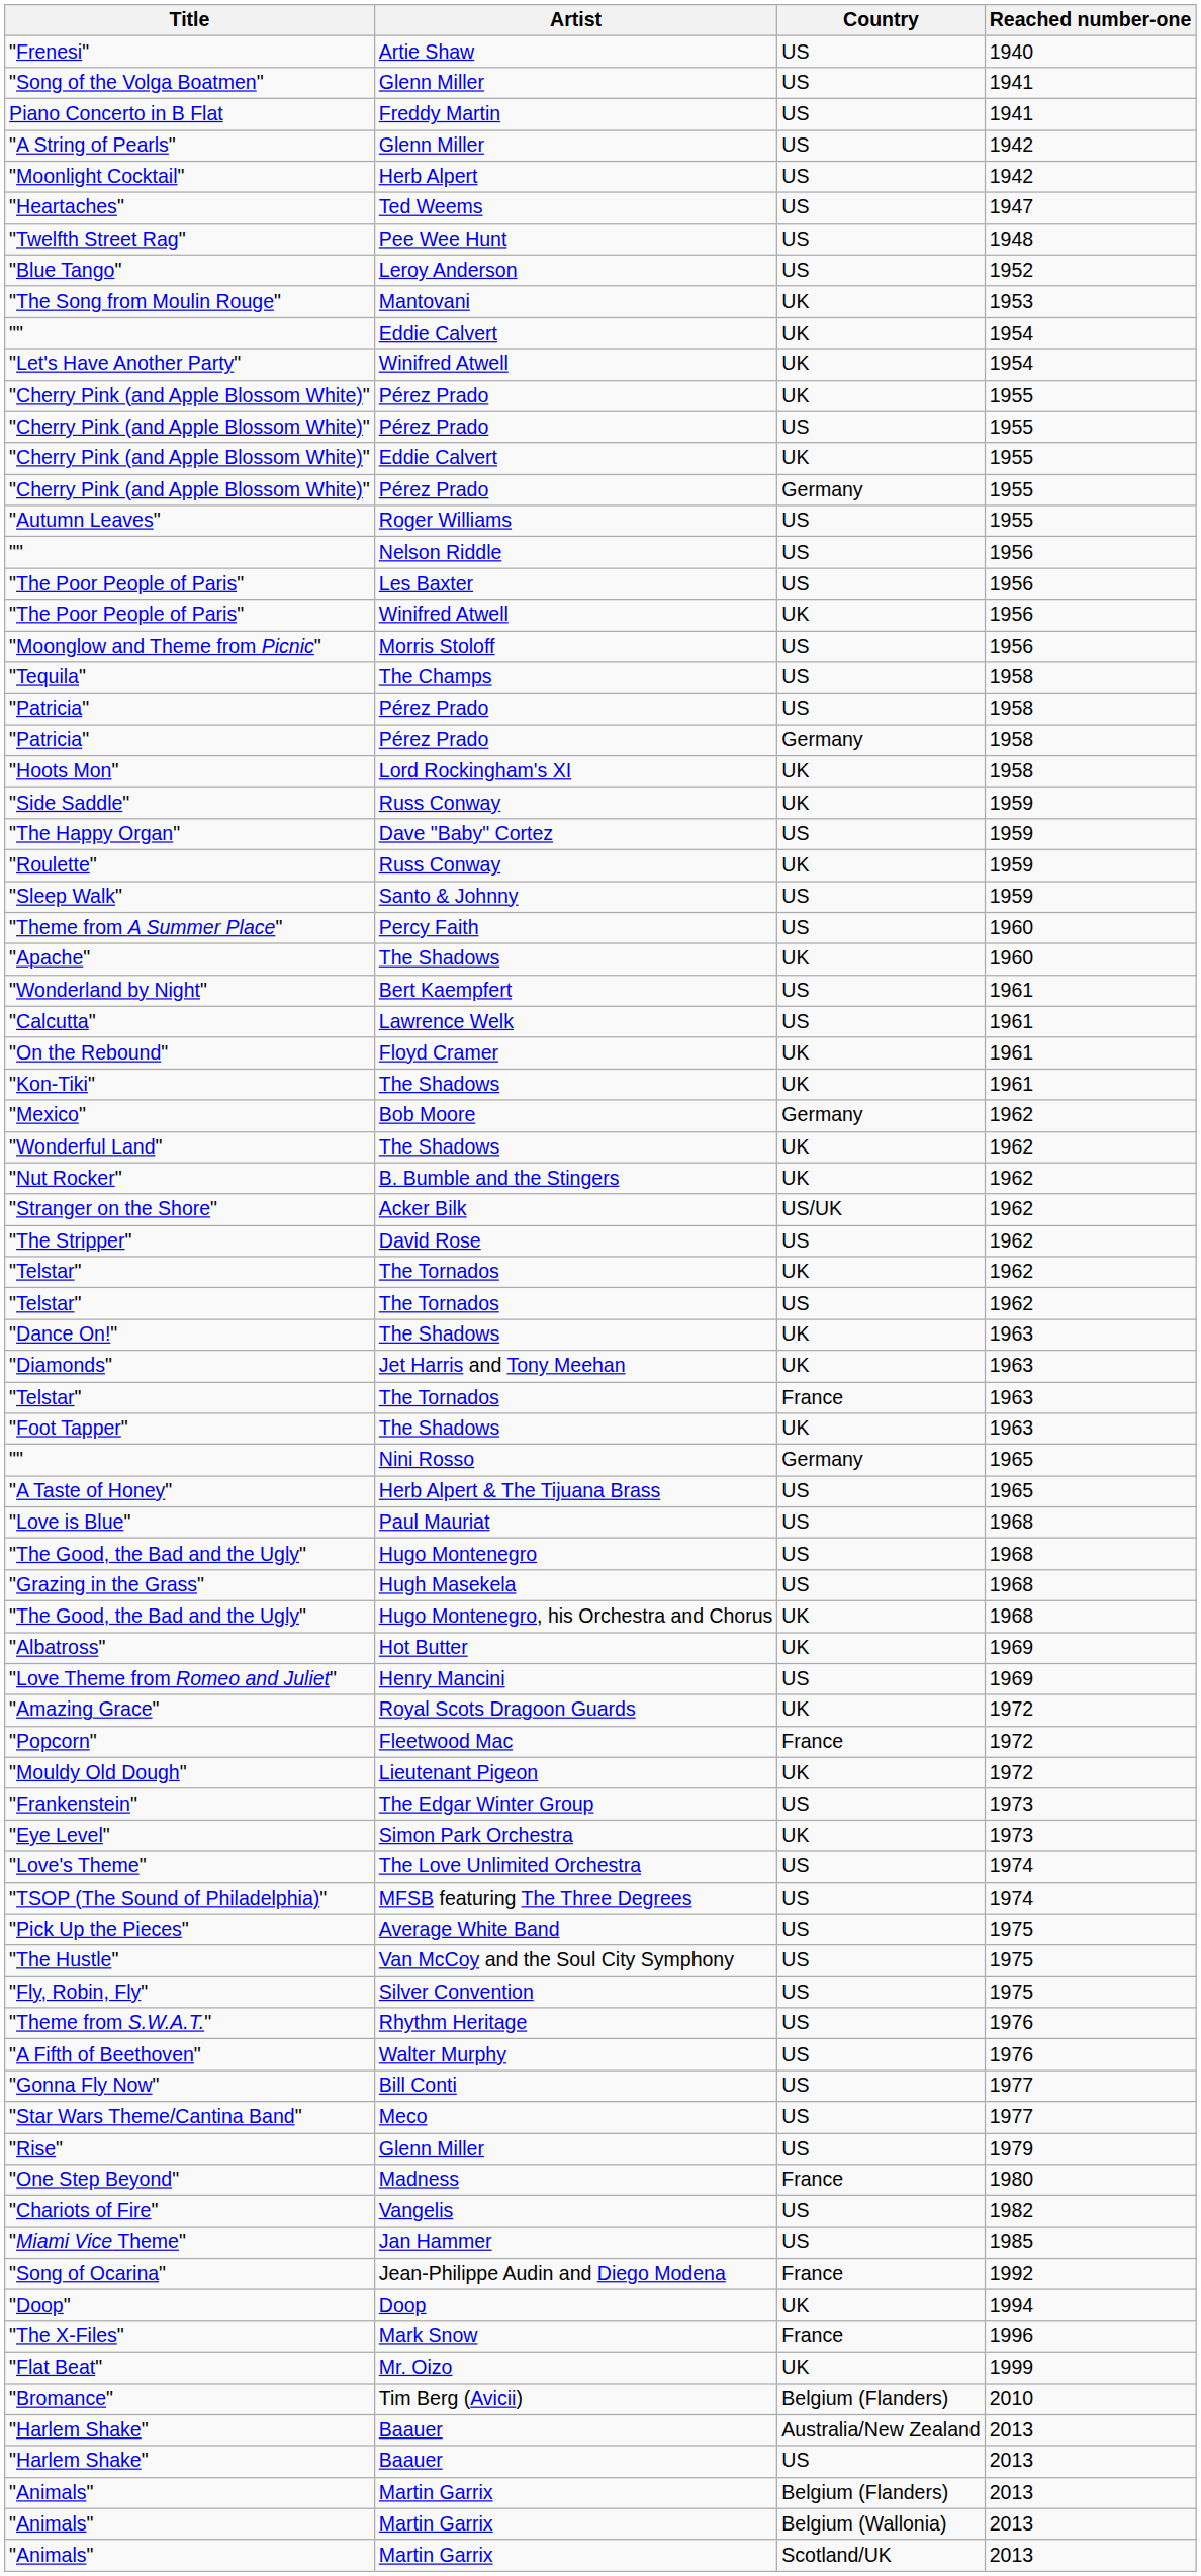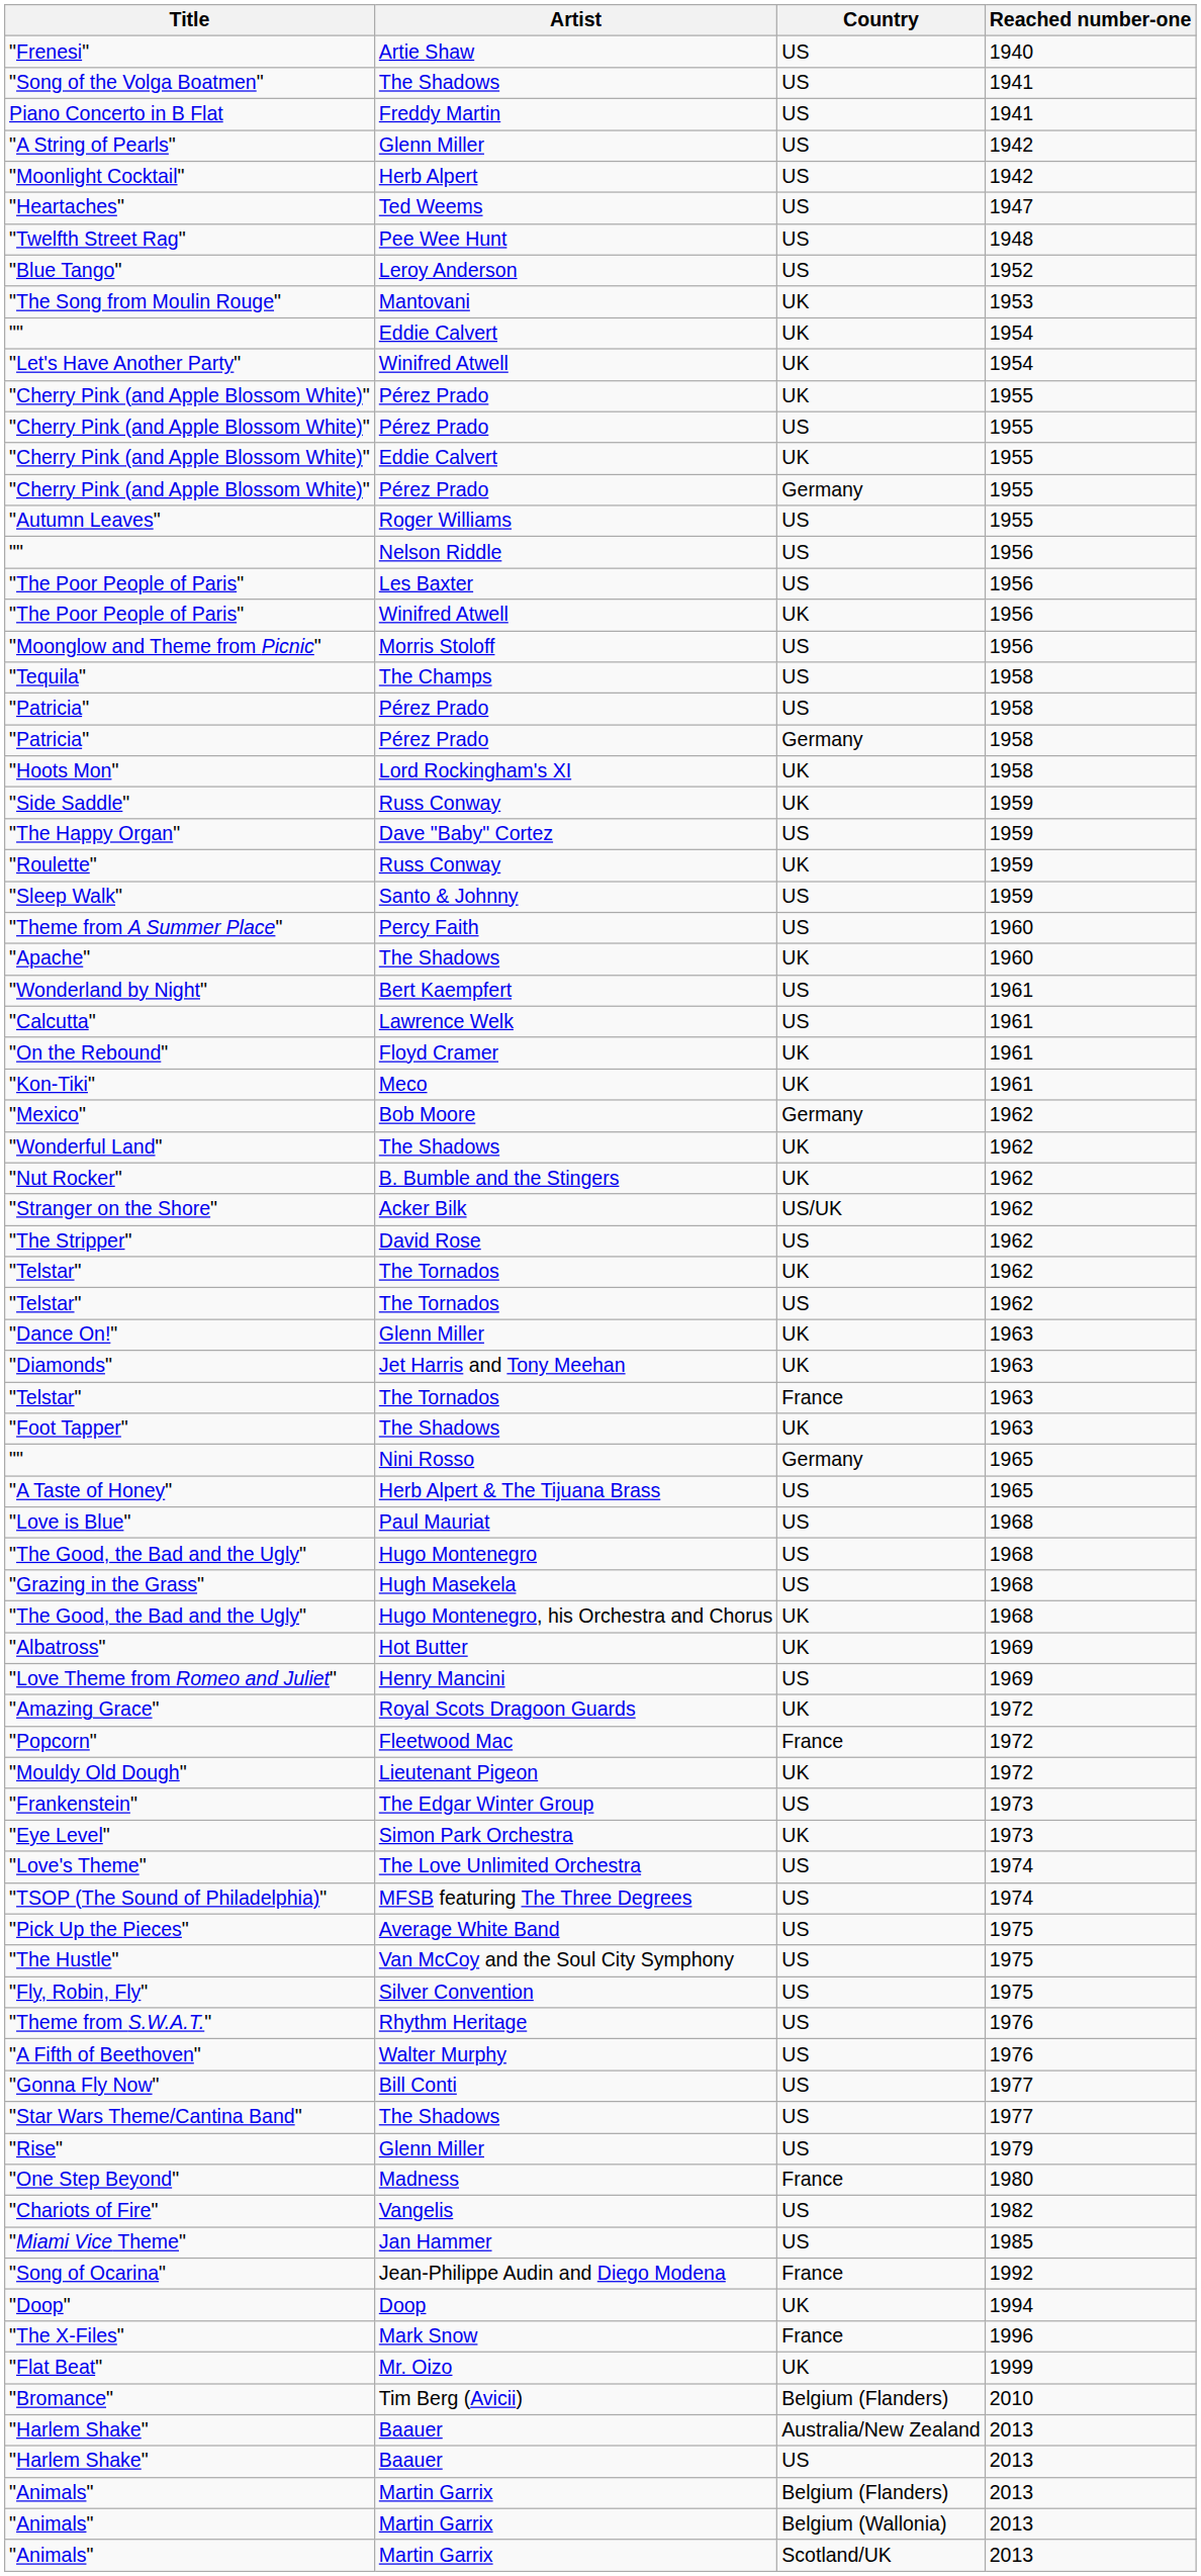"Song of the Volga Boatmen" | Artist: Glenn Miller -> The Shadows
"Kon-Tiki" | Artist: The Shadows -> Meco
"Dance On!" | Artist: The Shadows -> Glenn Miller
"Star Wars Theme/Cantina Band" | Artist: Meco -> The Shadows
